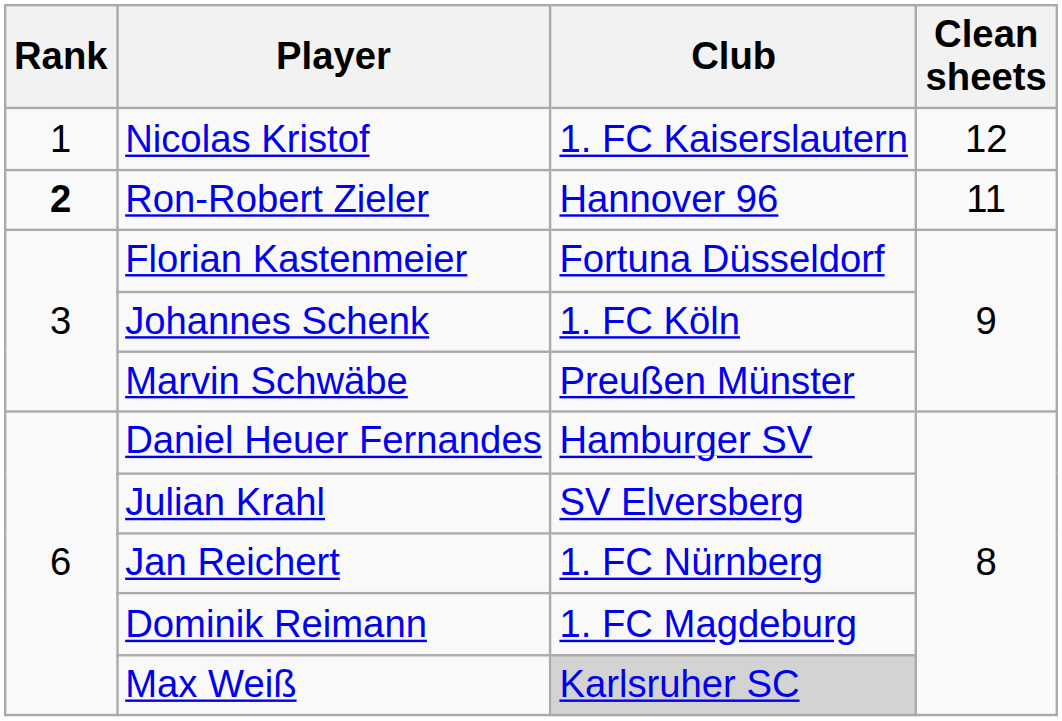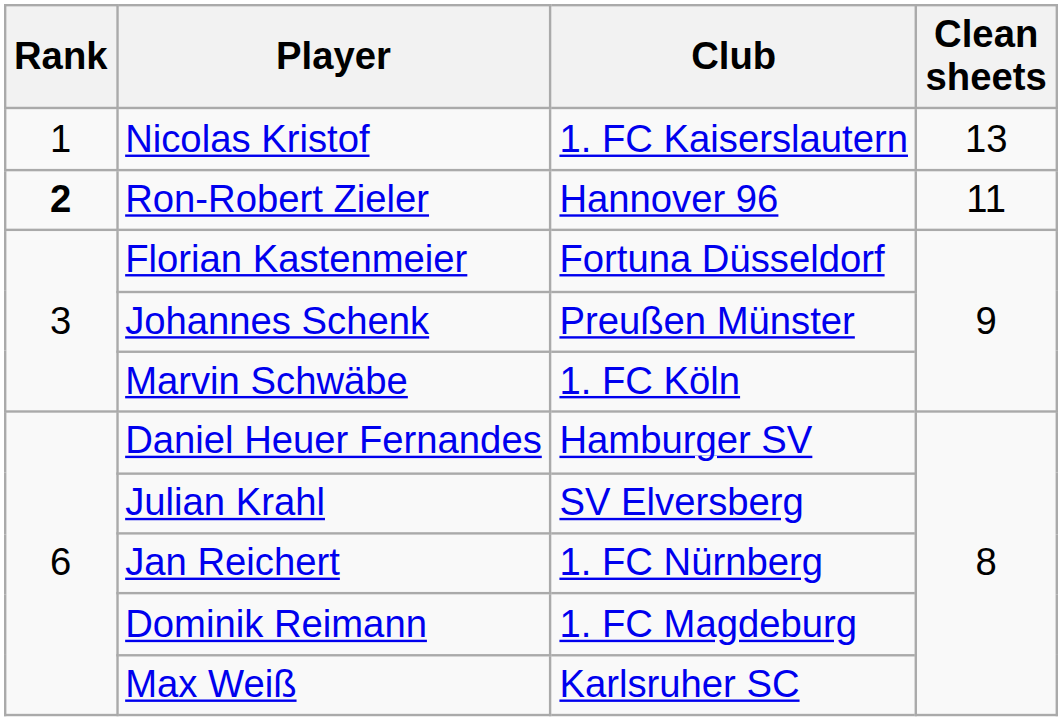Nicolas Kristof | Clean sheets: 12 -> 13
Johannes Schenk | Club: 1. FC Köln -> Preußen Münster
Marvin Schwäbe | Club: Preußen Münster -> 1. FC Köln
Max Weiß | Club: lightgrey background -> no background
